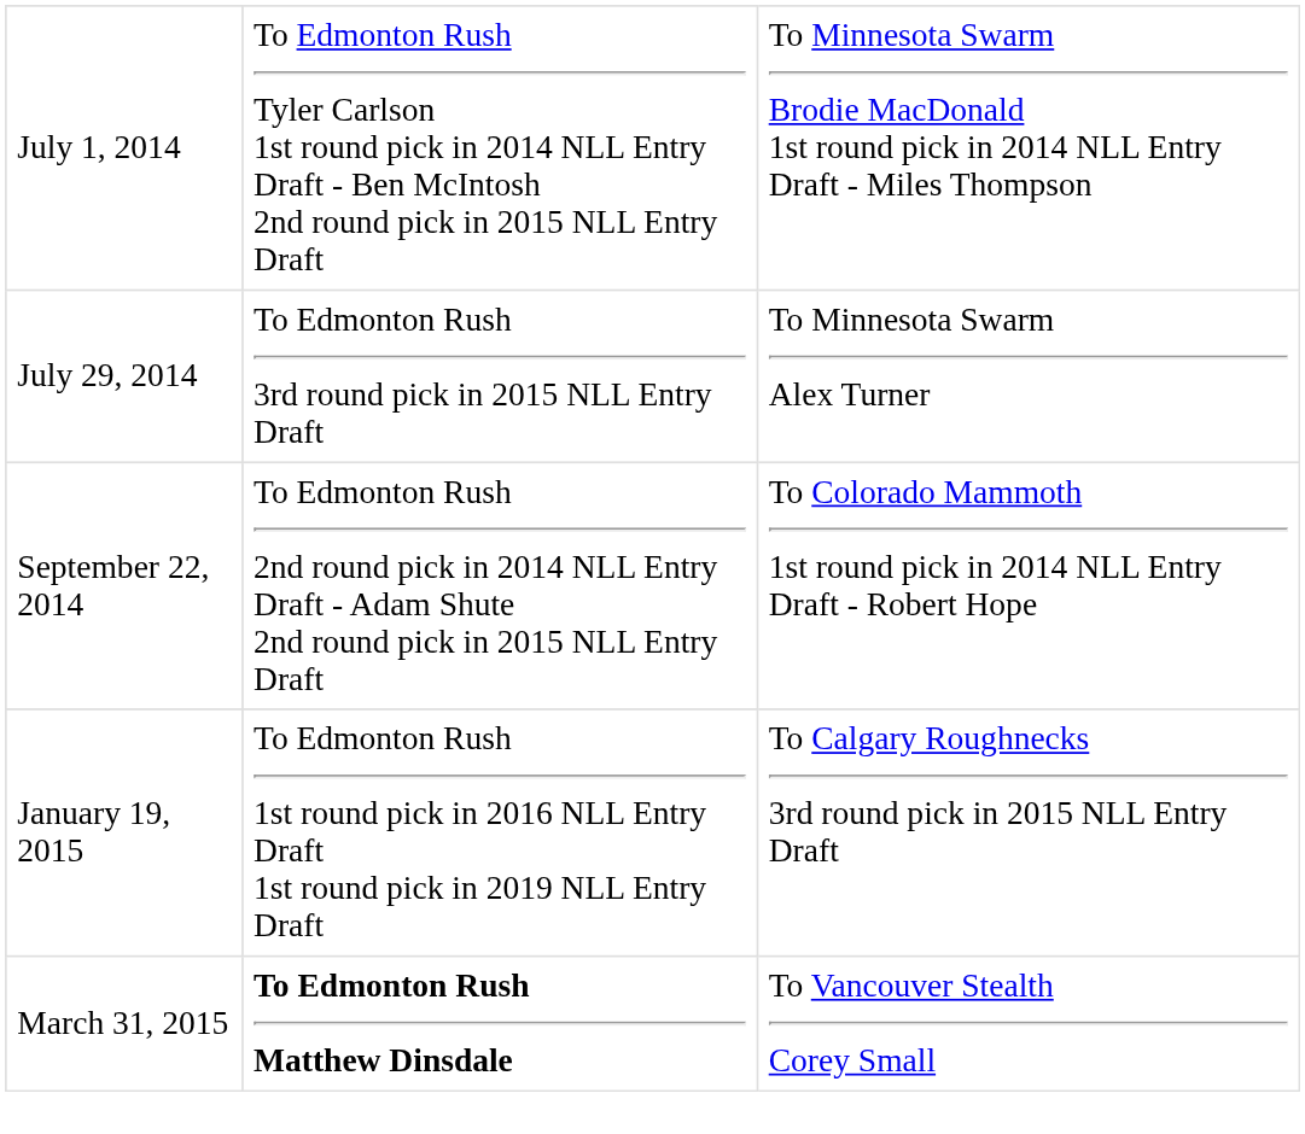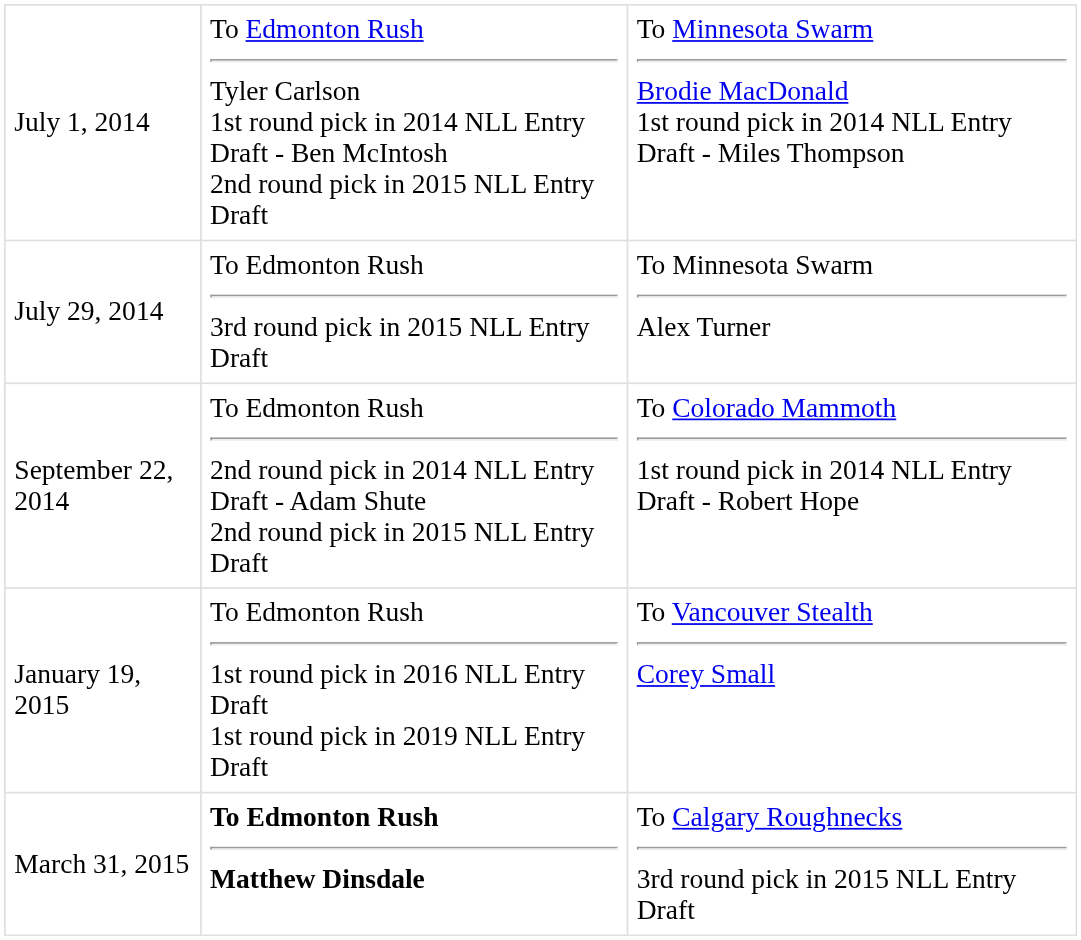January 19, 2015 | column 3: To Calgary Roughnecks 3rd round pick in 2015 NLL Entry Draft -> To Vancouver Stealth Corey Small
March 31, 2015 | column 3: To Vancouver Stealth Corey Small -> To Calgary Roughnecks 3rd round pick in 2015 NLL Entry Draft
